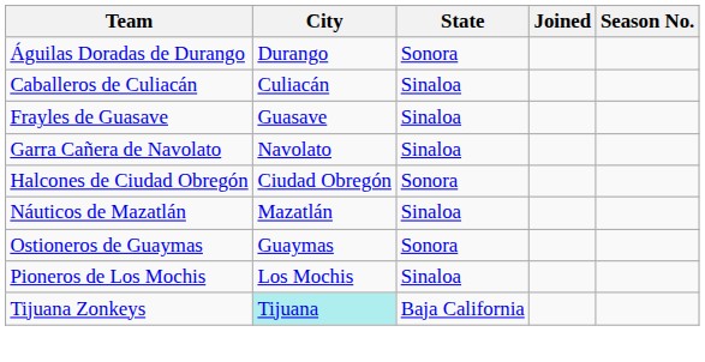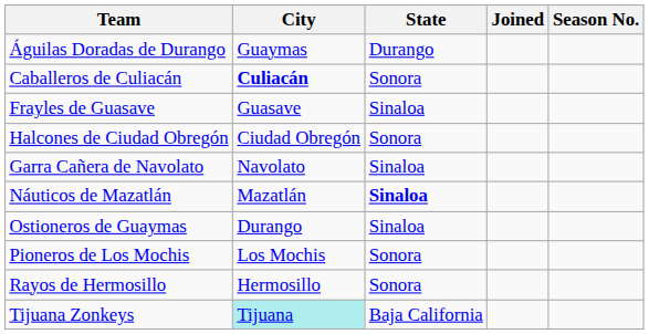Águilas Doradas de Durango | City: Durango -> Guaymas
Águilas Doradas de Durango | State: Sonora -> Durango
Caballeros de Culiacán | City: normal -> bold
Caballeros de Culiacán | State: Sinaloa -> Sonora
rows swapped: Garra Cañera de Navolato <-> Halcones de Ciudad Obregón
Náuticos de Mazatlán | State: normal -> bold
Ostioneros de Guaymas | City: Guaymas -> Durango
Ostioneros de Guaymas | State: Sonora -> Sinaloa
Pioneros de Los Mochis | State: Sinaloa -> Sonora
+ row: Rayos de Hermosillo | Hermosillo | Sonora
